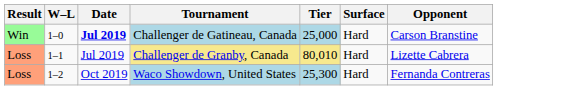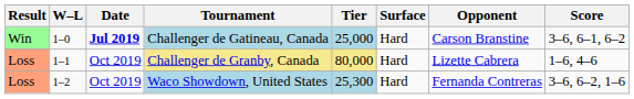+ column: Score | 3–6, 6–1, 6–2 | 1–6, 4–6 | 3–6, 6–2, 1–6
Challenger de Granby, Canada | Date: Jul 2019 -> Oct 2019
Challenger de Granby, Canada | Tier: 80,010 -> 80,000
